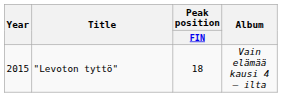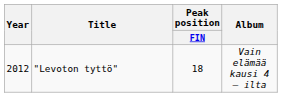"Levoton tyttö" | Year: 2015 -> 2012
